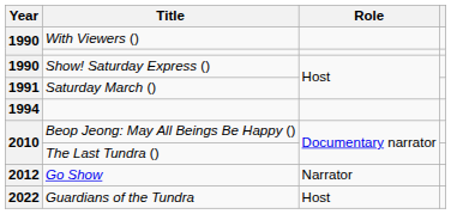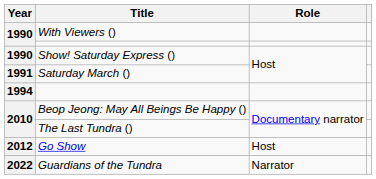Go Show | Role: Narrator -> Host
Guardians of the Tundra | Role: Host -> Narrator
